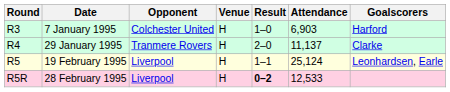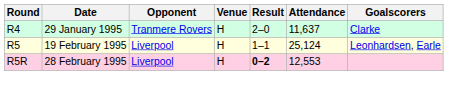- row: R3 | 7 January 1995 | Colchester United | H | 1–0 | 6,903 | Harford
29 January 1995 | Attendance: 11,137 -> 11,637
28 February 1995 | Attendance: 12,533 -> 12,553
